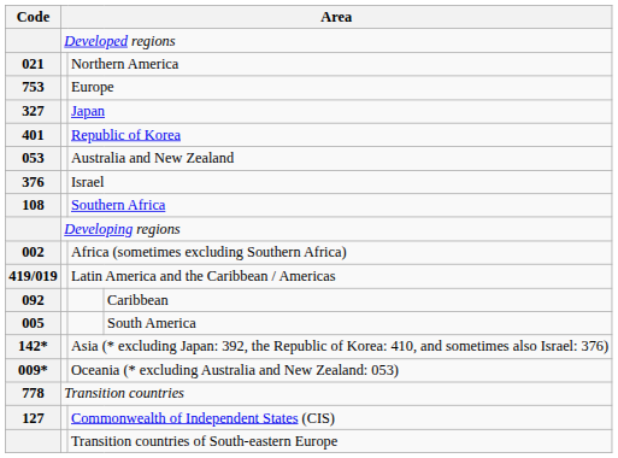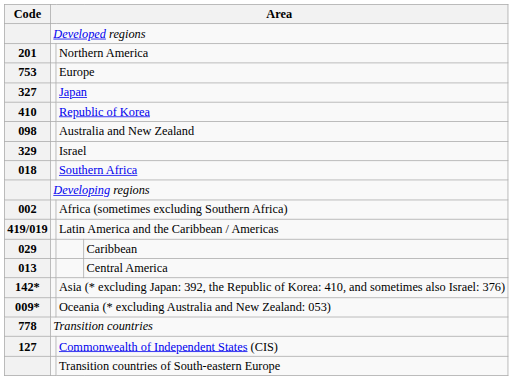Northern America | Code: 021 -> 201
Republic of Korea | Code: 401 -> 410
Australia and New Zealand | Code: 053 -> 098
Israel | Code: 376 -> 329
Southern Africa | Code: 108 -> 018
Caribbean | Code: 092 -> 029
+ row: 013 | Central America
- row: 005 | South America
